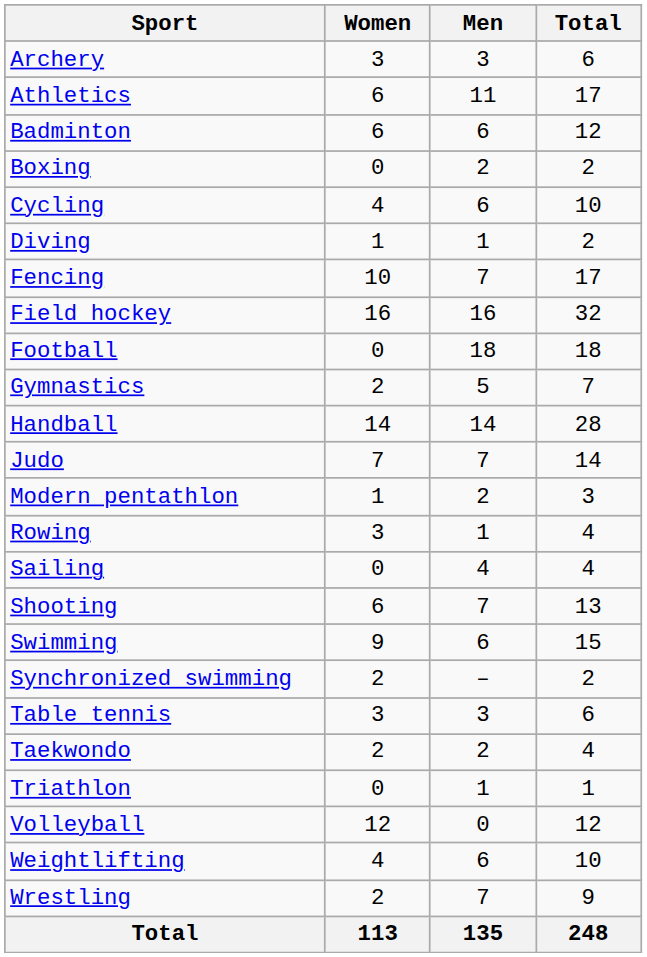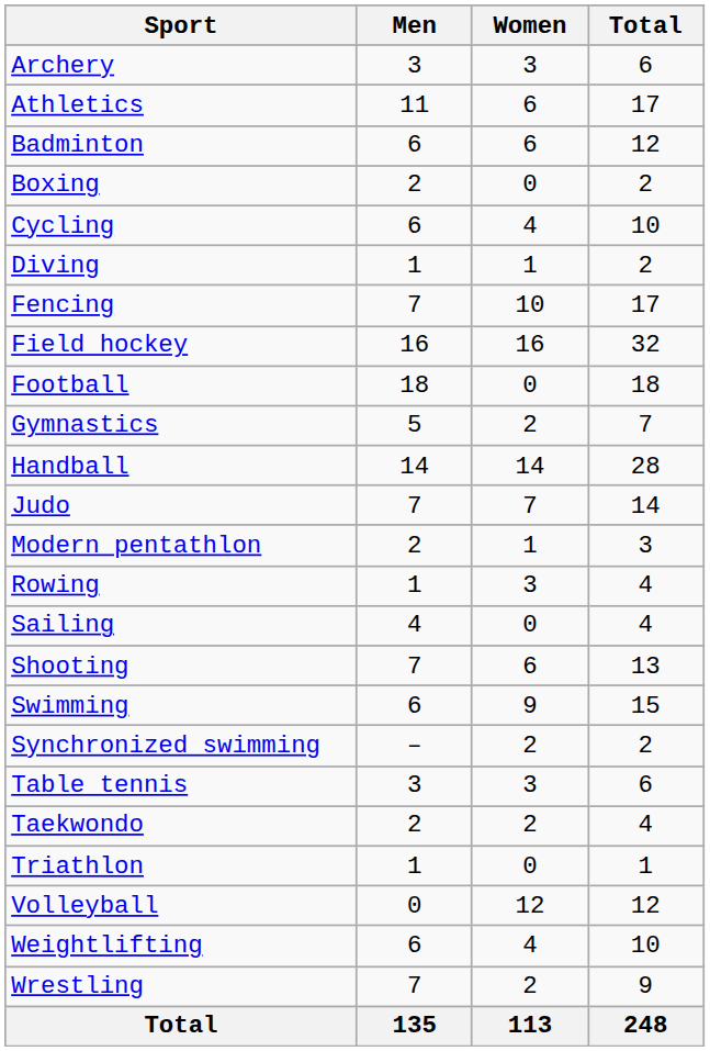columns swapped: Men <-> Women
